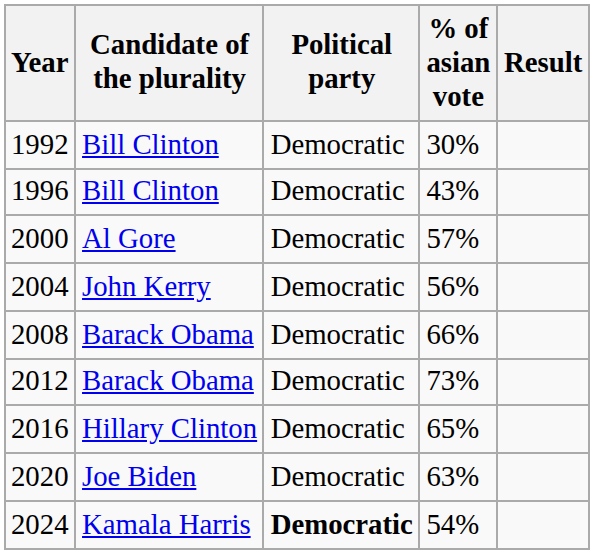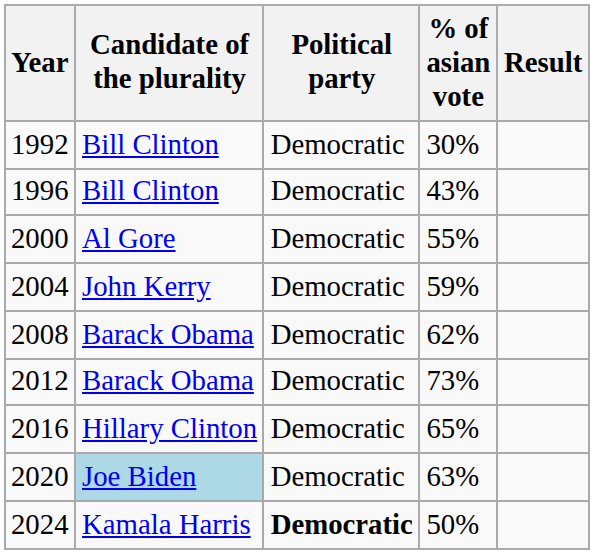2000 | % of asian vote: 57% -> 55%
2004 | % of asian vote: 56% -> 59%
2008 | % of asian vote: 66% -> 62%
2020 | Candidate of the plurality: no background -> lightblue background
2024 | % of asian vote: 54% -> 50%
